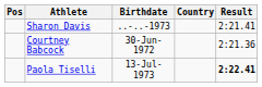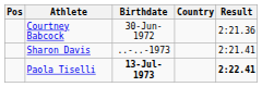rows swapped: Courtney Babcock <-> Sharon Davis
Paola Tiselli | Birthdate: normal -> bold
